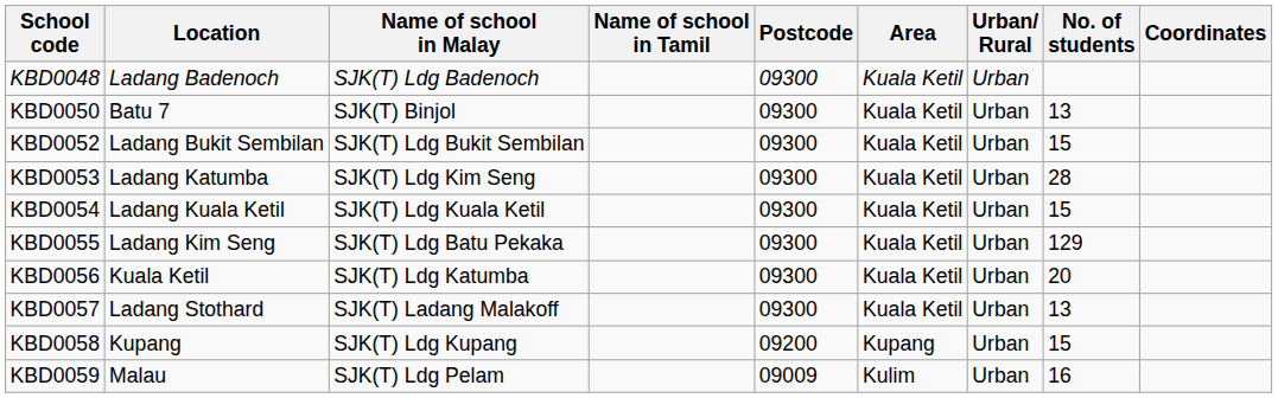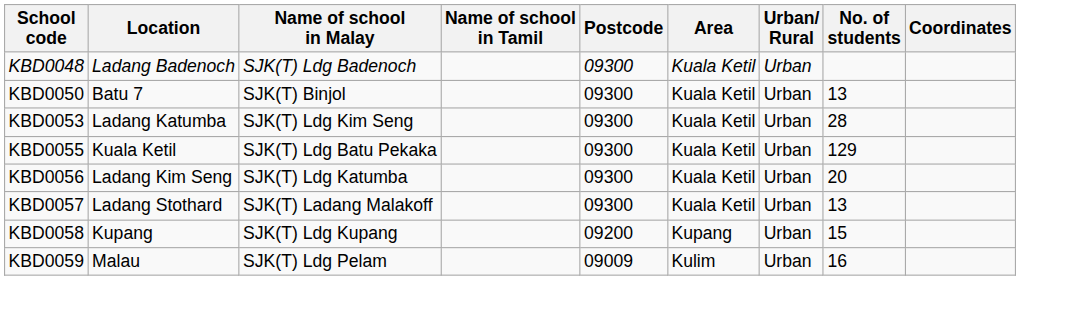- row: KBD0052 | Ladang Bukit Sembilan | SJK(T) Ldg Bukit Sembilan | 09300 | Kuala Ketil | Urban | 15
- row: KBD0054 | Ladang Kuala Ketil | SJK(T) Ldg Kuala Ketil | 09300 | Kuala Ketil | Urban | 15
KBD0055 | Location: Ladang Kim Seng -> Kuala Ketil
KBD0056 | Location: Kuala Ketil -> Ladang Kim Seng
